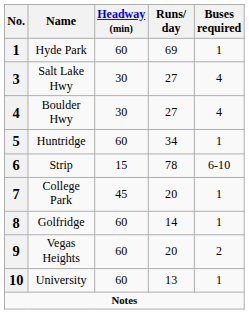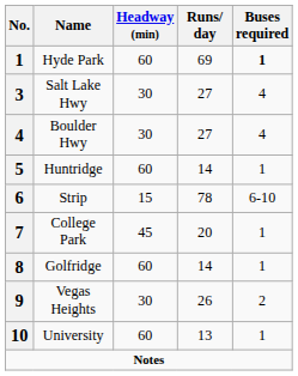Hyde Park | Buses required: normal -> bold
Huntridge | Runs/ day: 34 -> 14
Vegas Heights | Headway (min): 60 -> 30
Vegas Heights | Runs/ day: 20 -> 26
